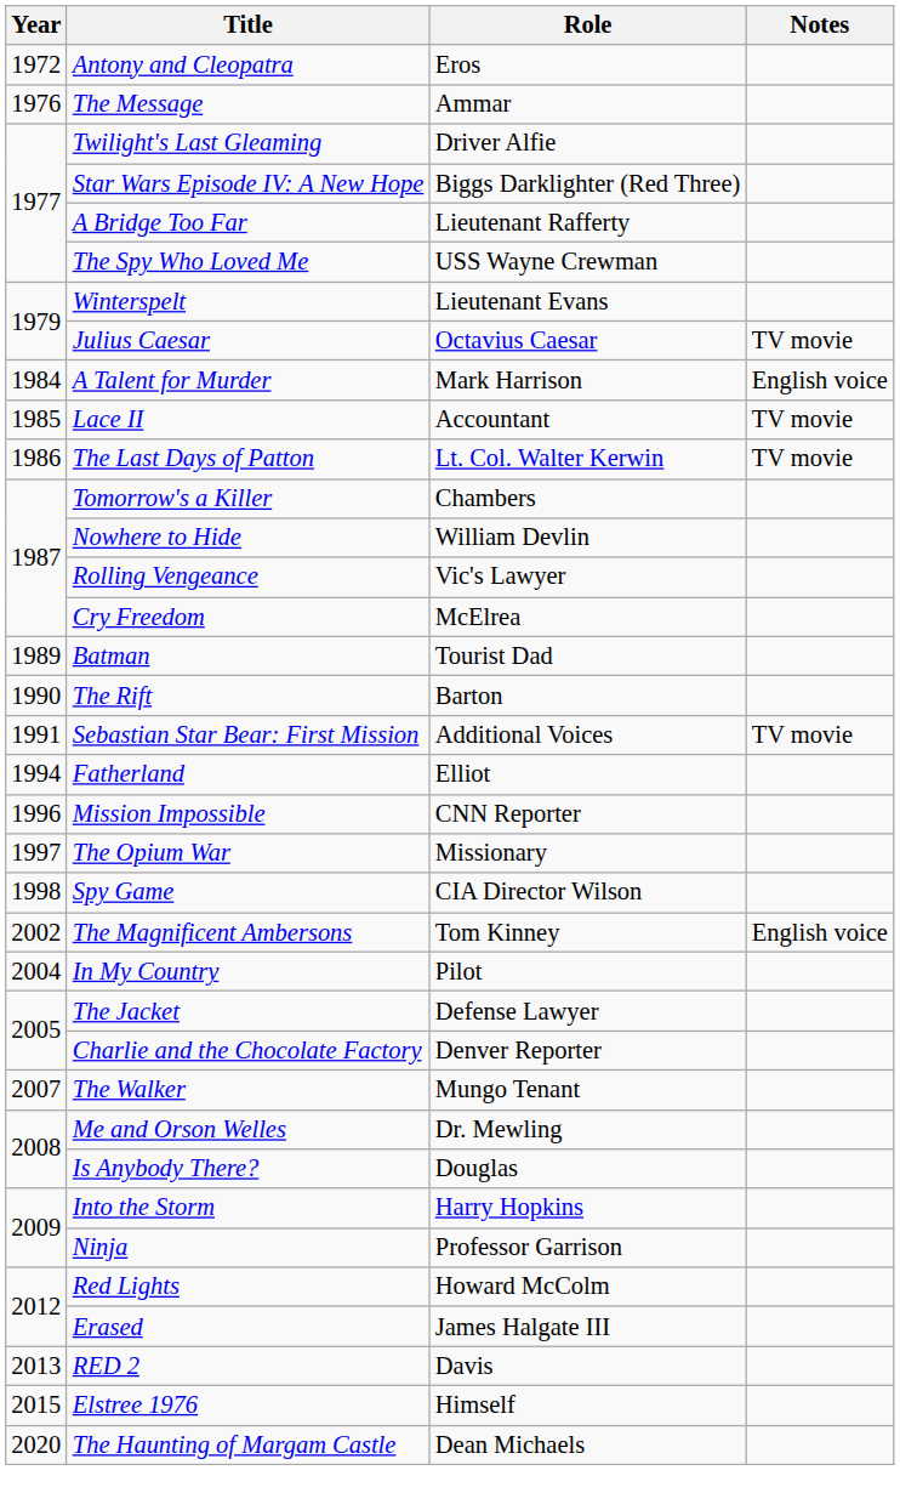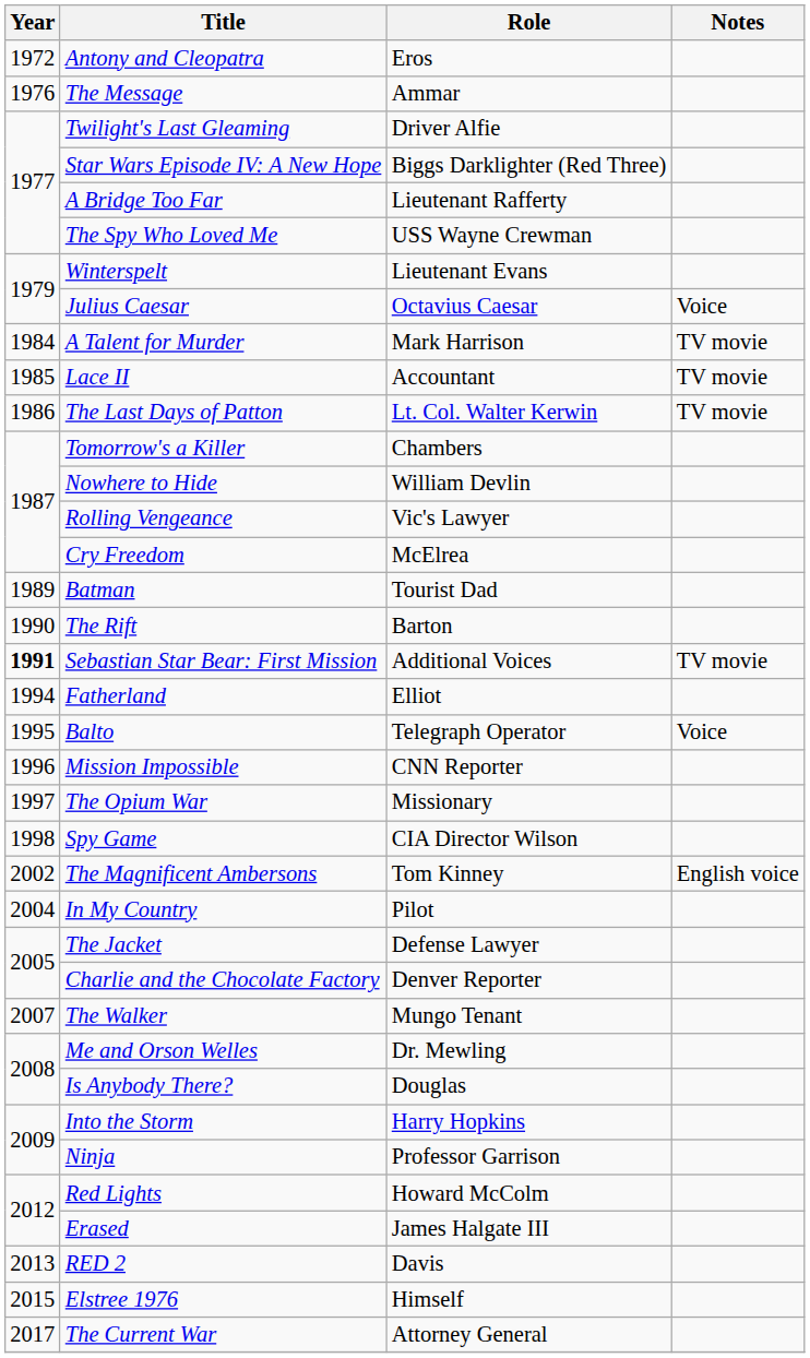Julius Caesar | Notes: TV movie -> Voice
A Talent for Murder | Notes: English voice -> TV movie
Sebastian Star Bear: First Mission | Year: normal -> bold
+ row: 1995 | Balto | Telegraph Operator | Voice
+ row: 2017 | The Current War | Attorney General
- row: 2020 | The Haunting of Margam Castle | Dean Michaels
